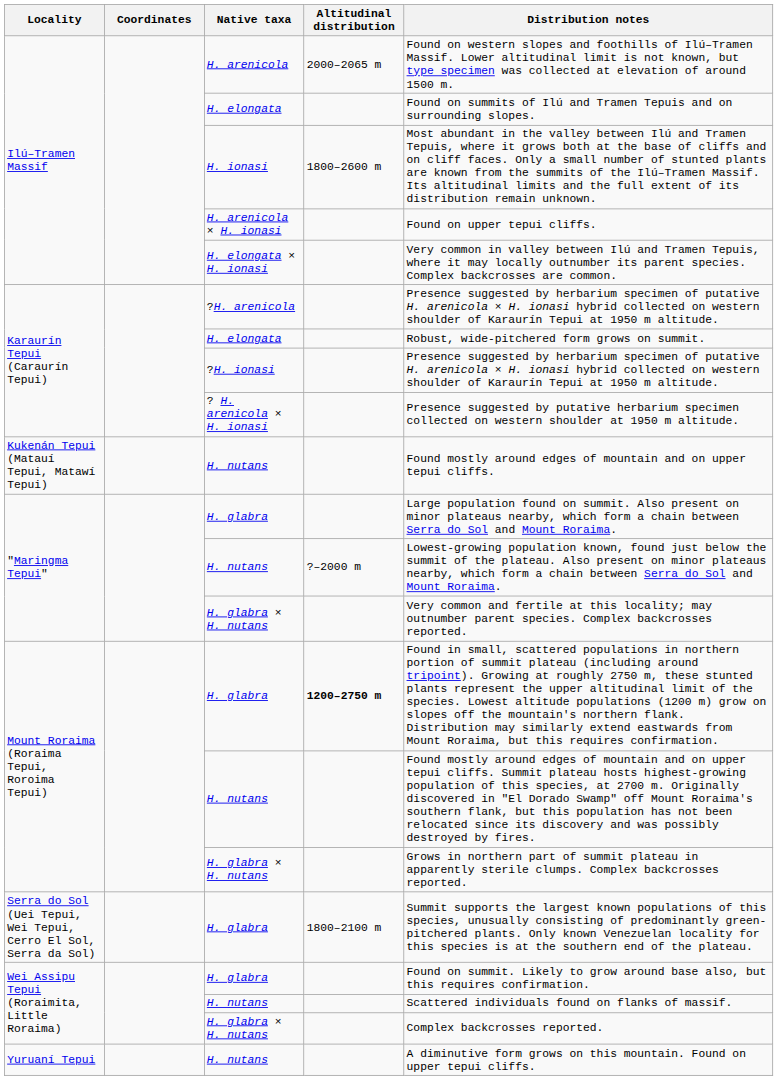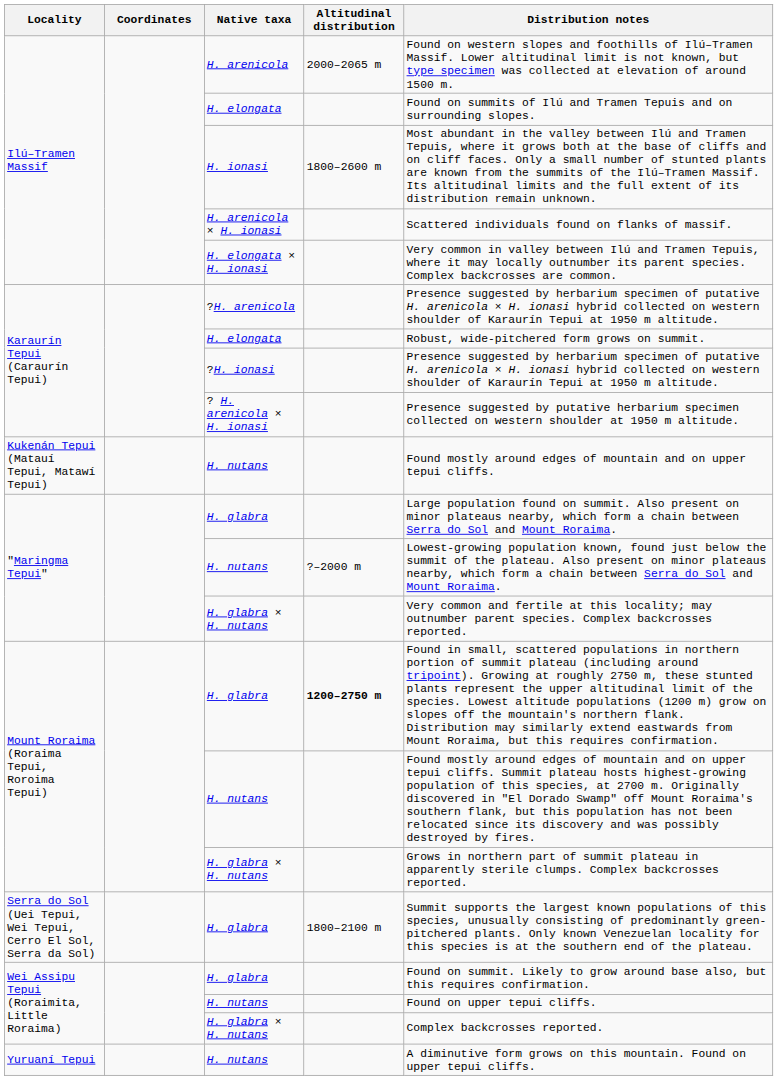H. arenicola × H. ionasi | Distribution notes: Found on upper tepui cliffs. -> Scattered individuals found on flanks of massif.
Wei Assipu Tepui (Roraimita, Little Roraima) / H. nutans | Distribution notes: Scattered individuals found on flanks of massif. -> Found on upper tepui cliffs.
